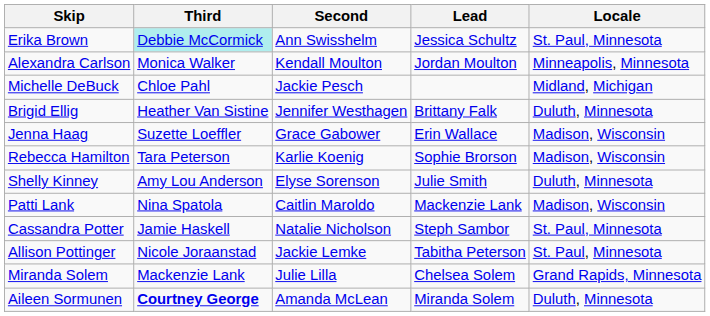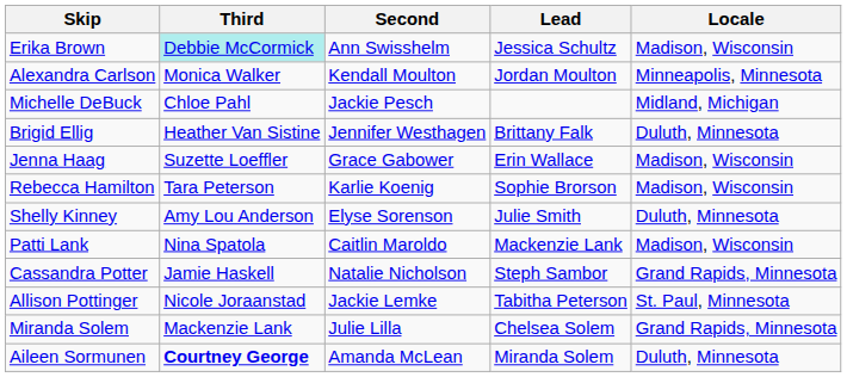Erika Brown | Locale: St. Paul, Minnesota -> Madison, Wisconsin
Cassandra Potter | Locale: St. Paul, Minnesota -> Grand Rapids, Minnesota
